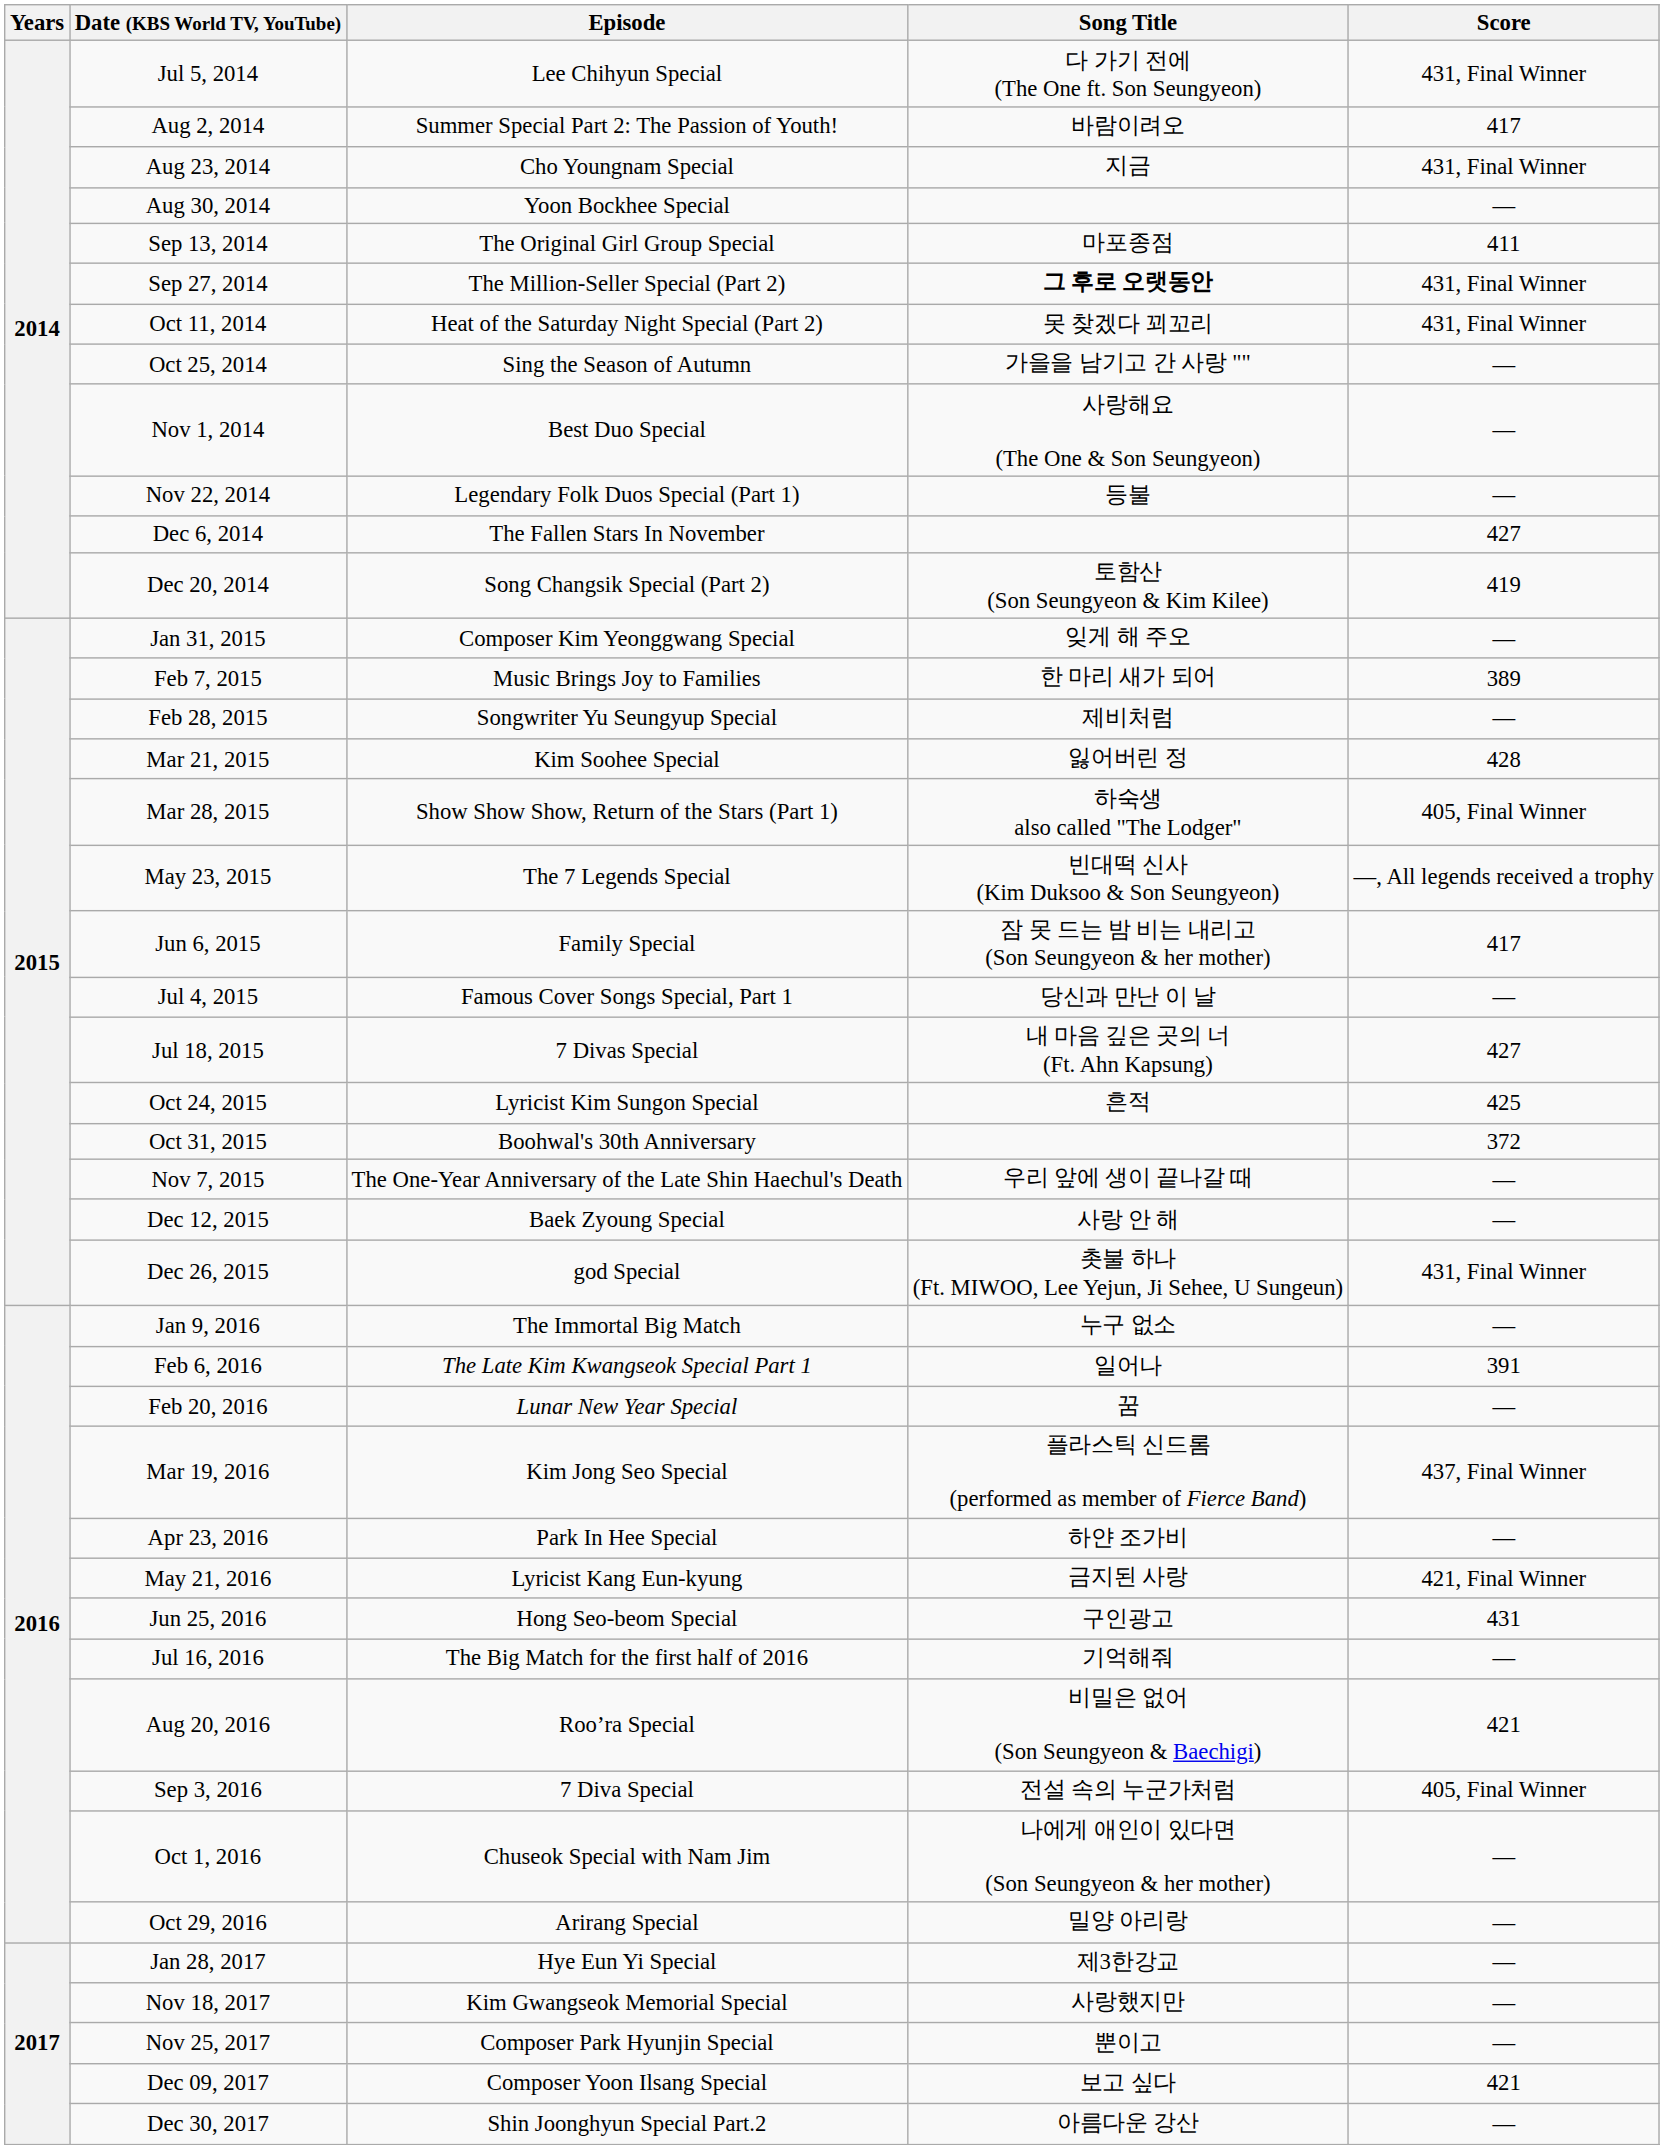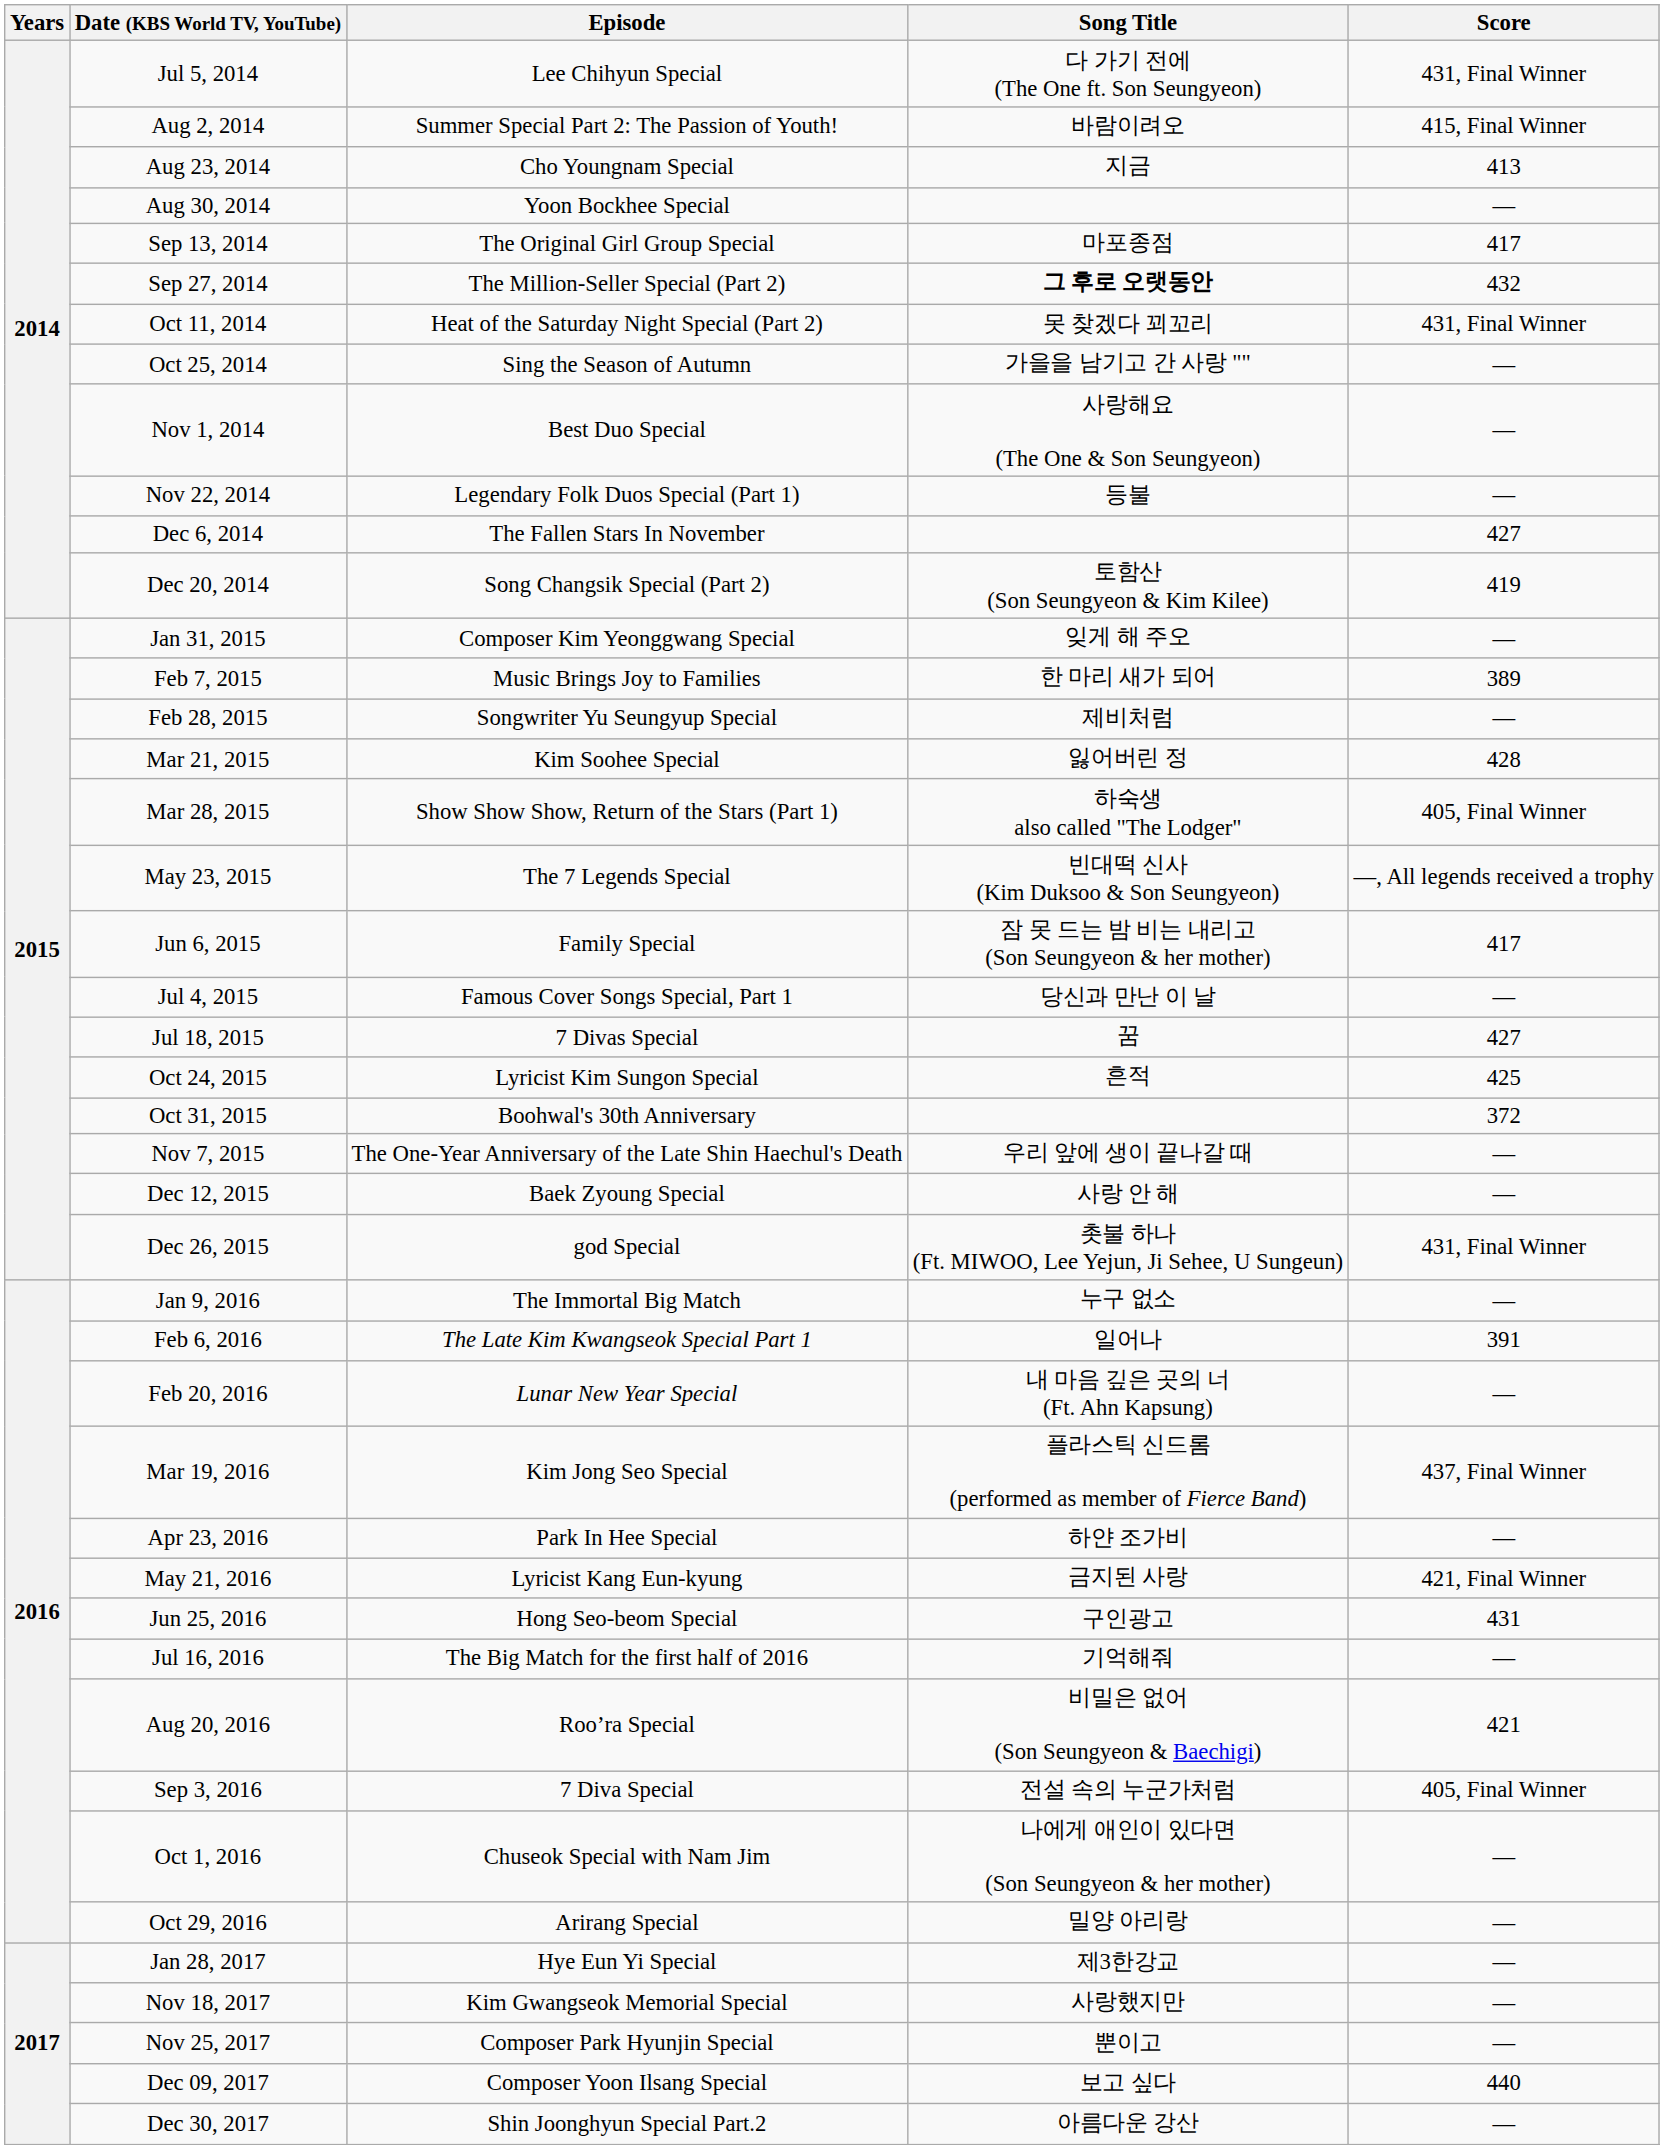Aug 2, 2014 | Score: 417 -> 415, Final Winner
Aug 23, 2014 | Score: 431, Final Winner -> 413
Sep 13, 2014 | Score: 411 -> 417
Sep 27, 2014 | Score: 431, Final Winner -> 432
Jul 18, 2015 | Song Title: 내 마음 깊은 곳의 너 (Ft. Ahn Kapsung) -> 꿈
Feb 20, 2016 | Song Title: 꿈 -> 내 마음 깊은 곳의 너 (Ft. Ahn Kapsung)
Dec 09, 2017 | Score: 421 -> 440
